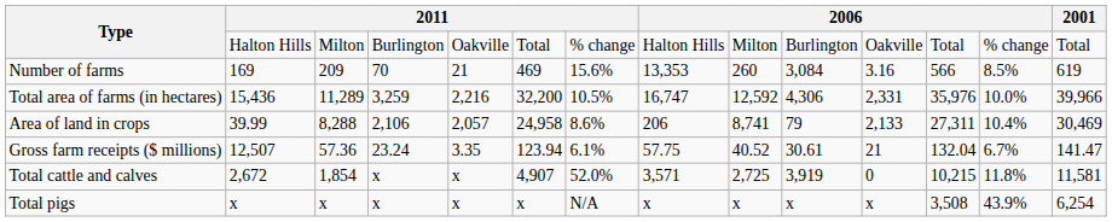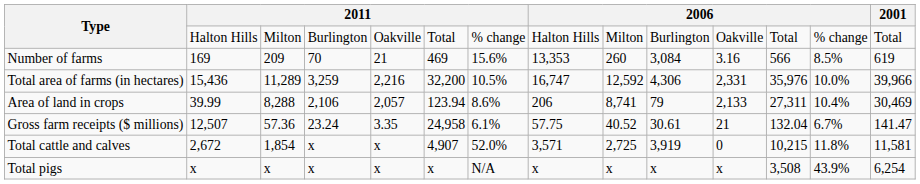Area of land in crops | column 6: 24,958 -> 123.94
Gross farm receipts ($ millions) | column 6: 123.94 -> 24,958
